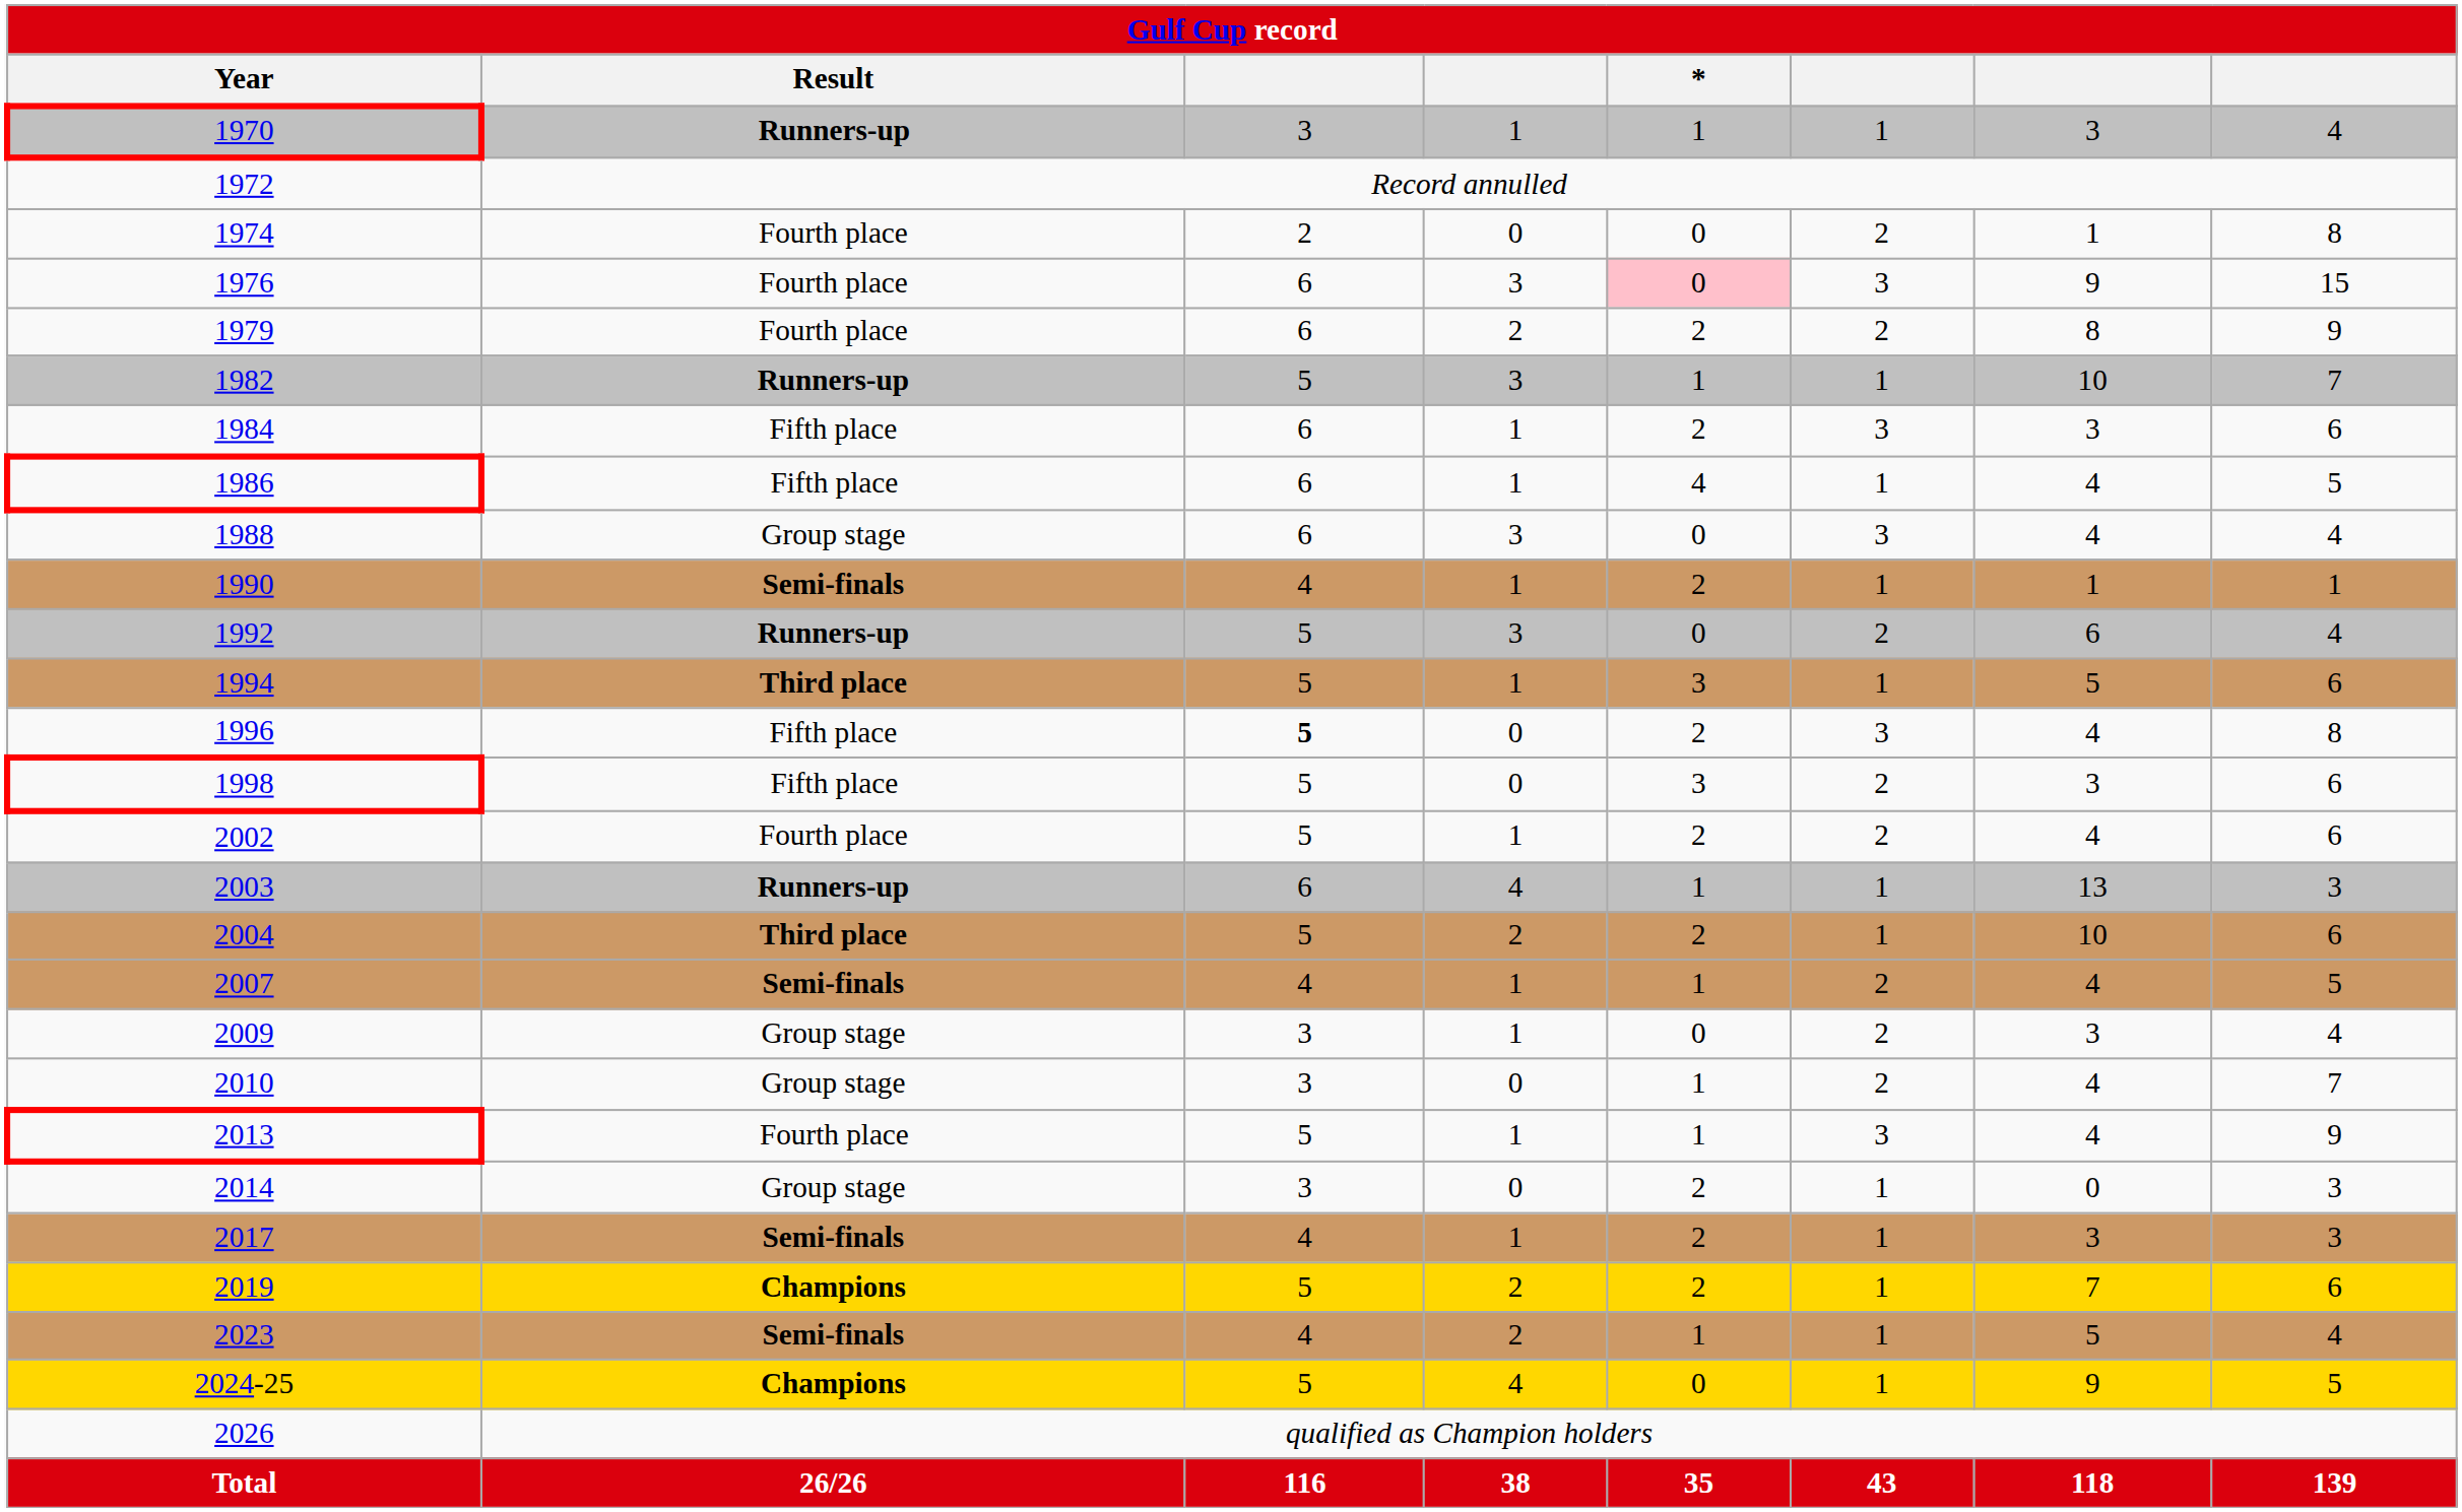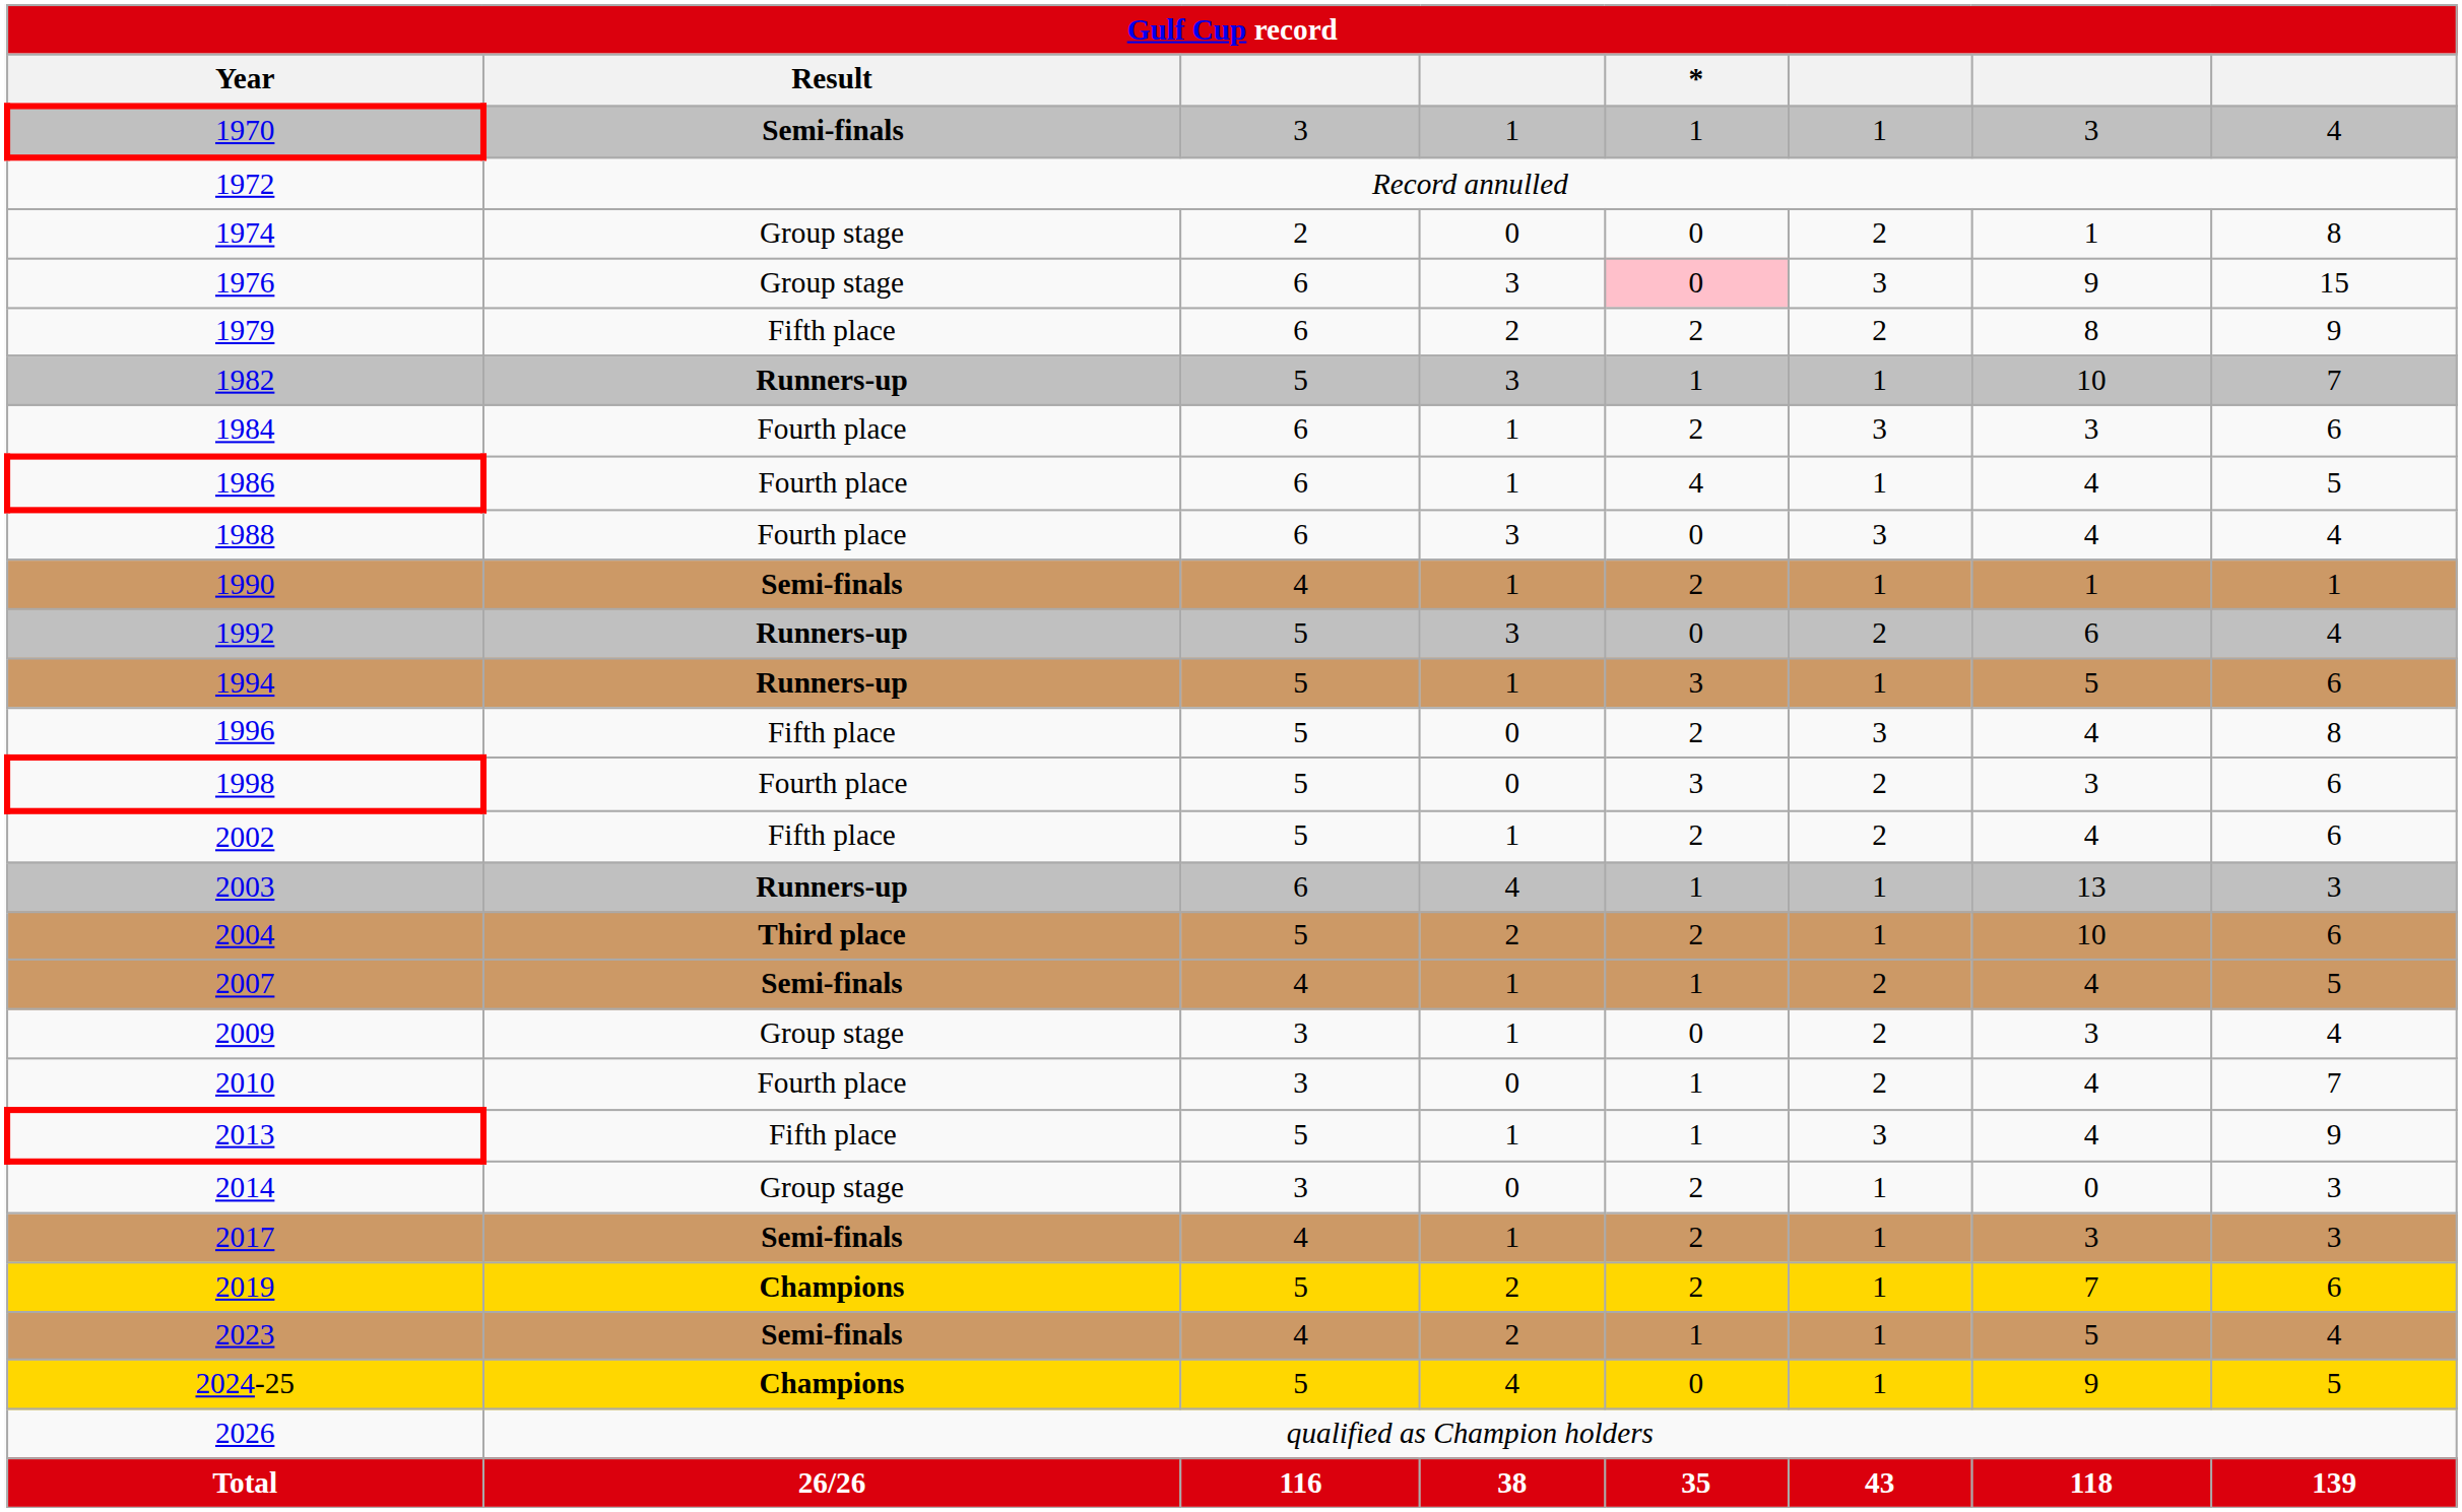1970 | Result: Runners-up -> Semi-finals
1974 | Result: Fourth place -> Group stage
1976 | Result: Fourth place -> Group stage
1979 | Result: Fourth place -> Fifth place
1984 | Result: Fifth place -> Fourth place
1986 | Result: Fifth place -> Fourth place
1988 | Result: Group stage -> Fourth place
1994 | Result: Third place -> Runners-up
1996 | column 3: bold -> normal
1998 | Result: Fifth place -> Fourth place
2002 | Result: Fourth place -> Fifth place
2010 | Result: Group stage -> Fourth place
2013 | Result: Fourth place -> Fifth place
